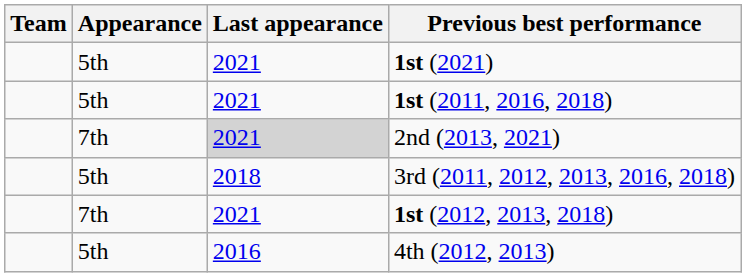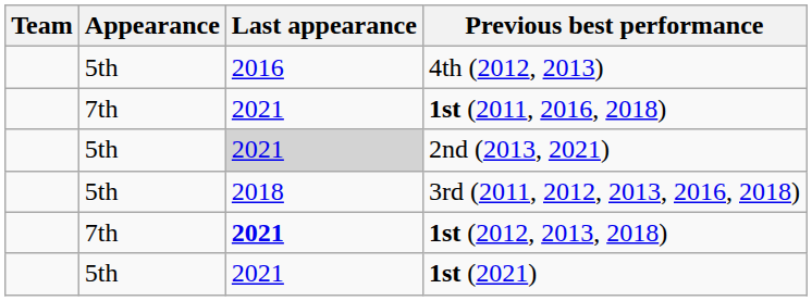rows swapped: 4th (2012, 2013) <-> 1st (2021)
1st (2011, 2016, 2018) | Appearance: 5th -> 7th
2nd (2013, 2021) | Appearance: 7th -> 5th
1st (2012, 2013, 2018) | Last appearance: normal -> bold
